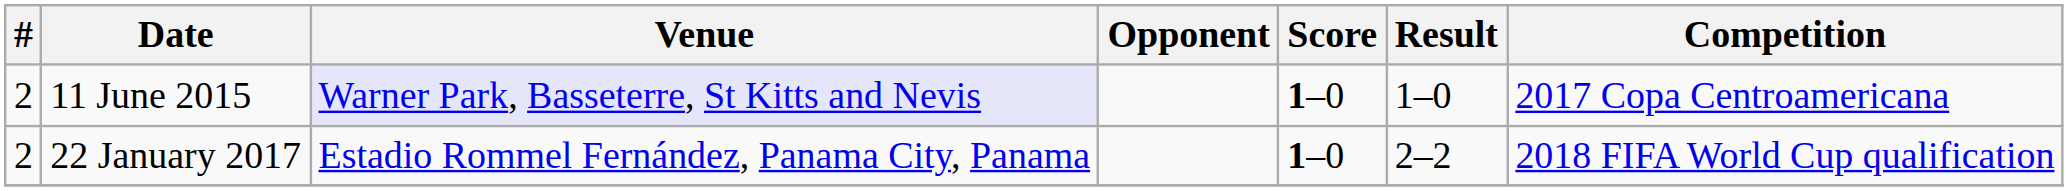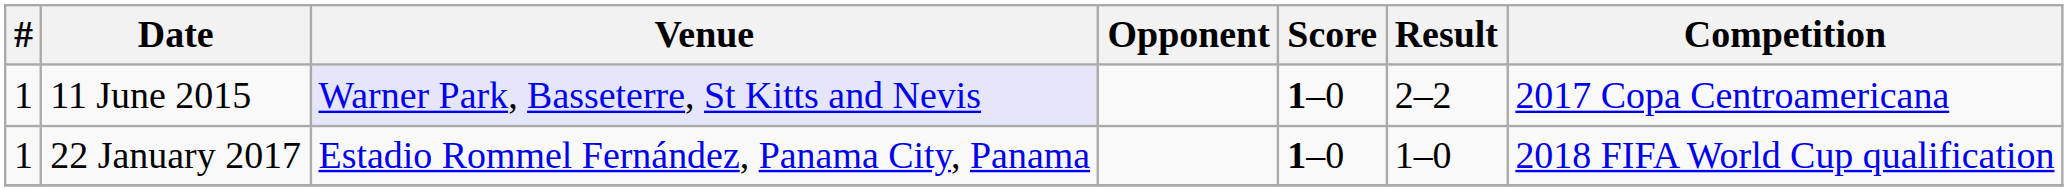11 June 2015 | #: 2 -> 1
11 June 2015 | Result: 1–0 -> 2–2
22 January 2017 | #: 2 -> 1
22 January 2017 | Result: 2–2 -> 1–0
